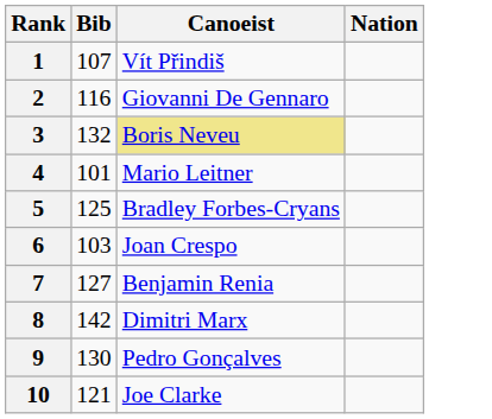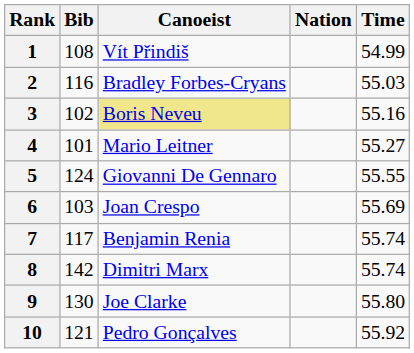+ column: Time | 54.99 | 55.03 | 55.16 | 55.27 | 55.55 | 55.69 | 55.74 | 55.74 | 55.80 | 55.92
1 | Bib: 107 -> 108
2 | Canoeist: Giovanni De Gennaro -> Bradley Forbes-Cryans
3 | Bib: 132 -> 102
5 | Bib: 125 -> 124
5 | Canoeist: Bradley Forbes-Cryans -> Giovanni De Gennaro
7 | Bib: 127 -> 117
9 | Canoeist: Pedro Gonçalves -> Joe Clarke
10 | Canoeist: Joe Clarke -> Pedro Gonçalves
